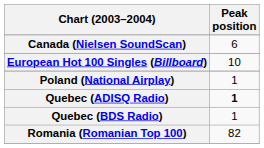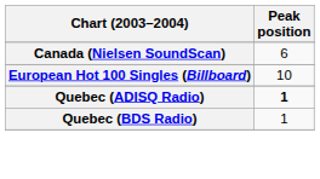- row: Poland (National Airplay) | 1
- row: Romania (Romanian Top 100) | 82
